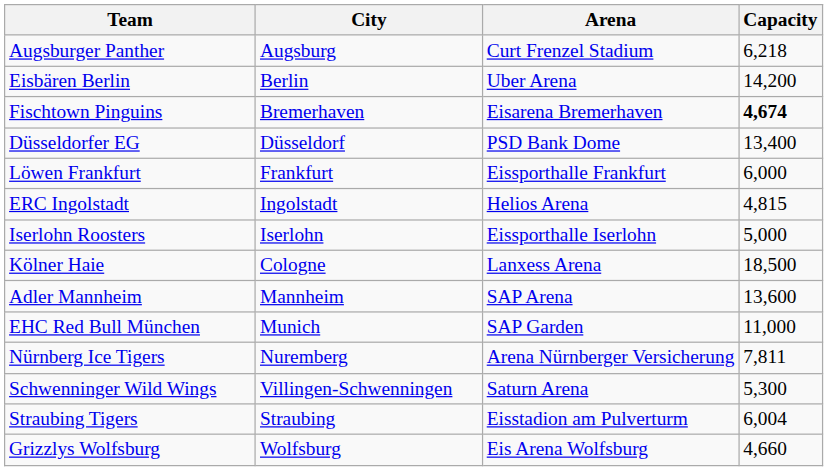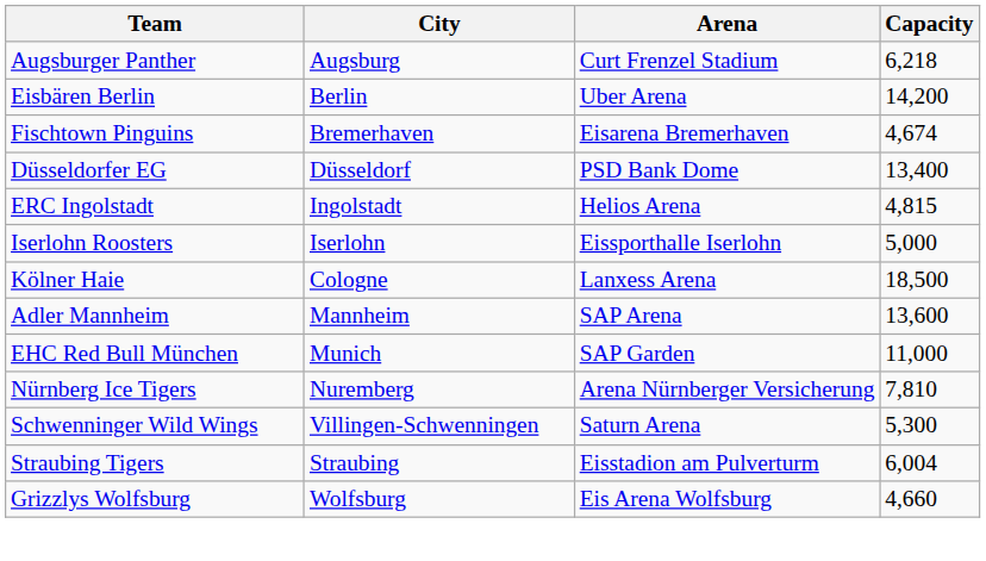Fischtown Pinguins | Capacity: bold -> normal
- row: Löwen Frankfurt | Frankfurt | Eissporthalle Frankfurt | 6,000
Nürnberg Ice Tigers | Capacity: 7,811 -> 7,810
